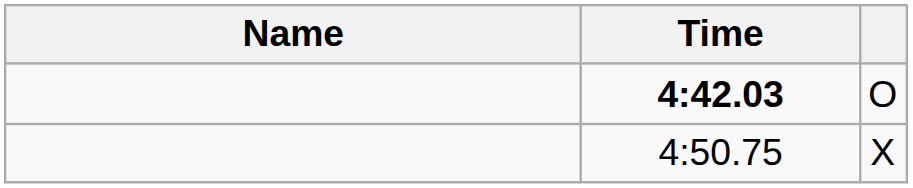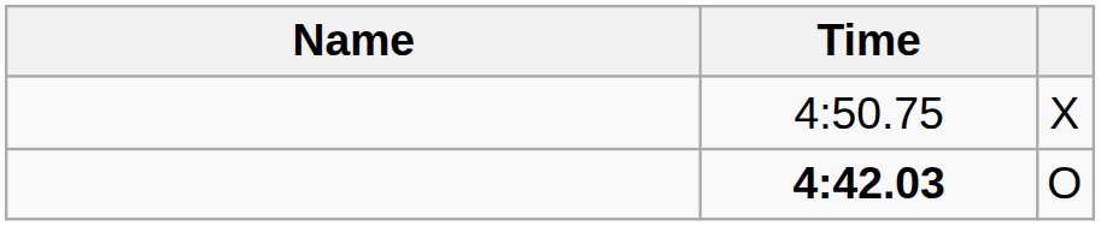rows swapped: 4:42.03 <-> 4:50.75
